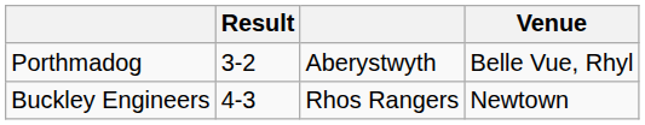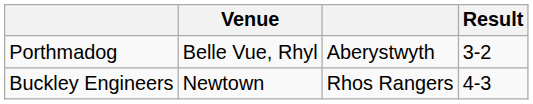columns swapped: Result <-> Venue
